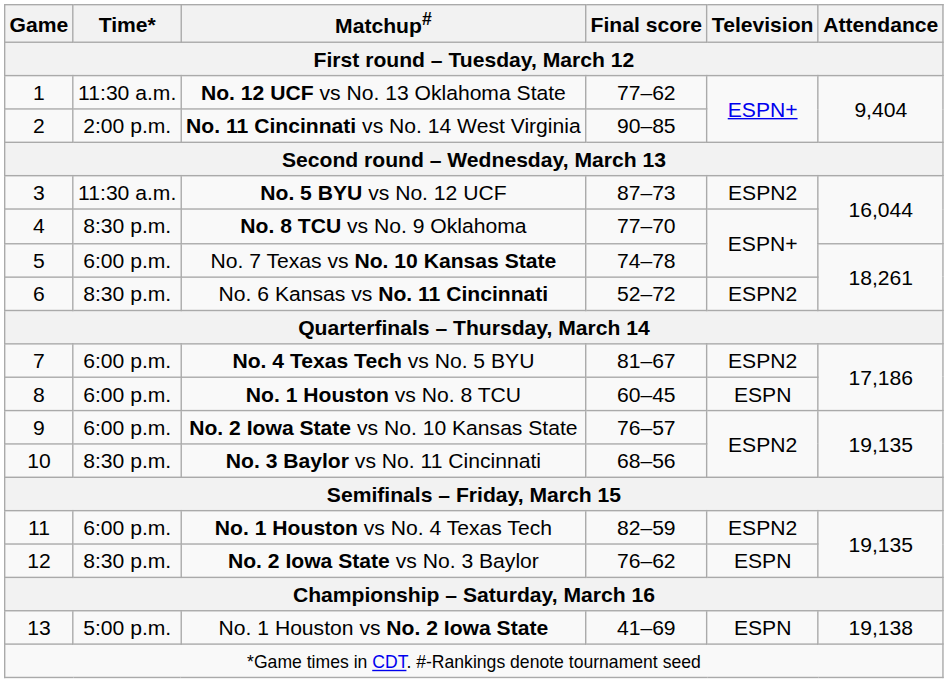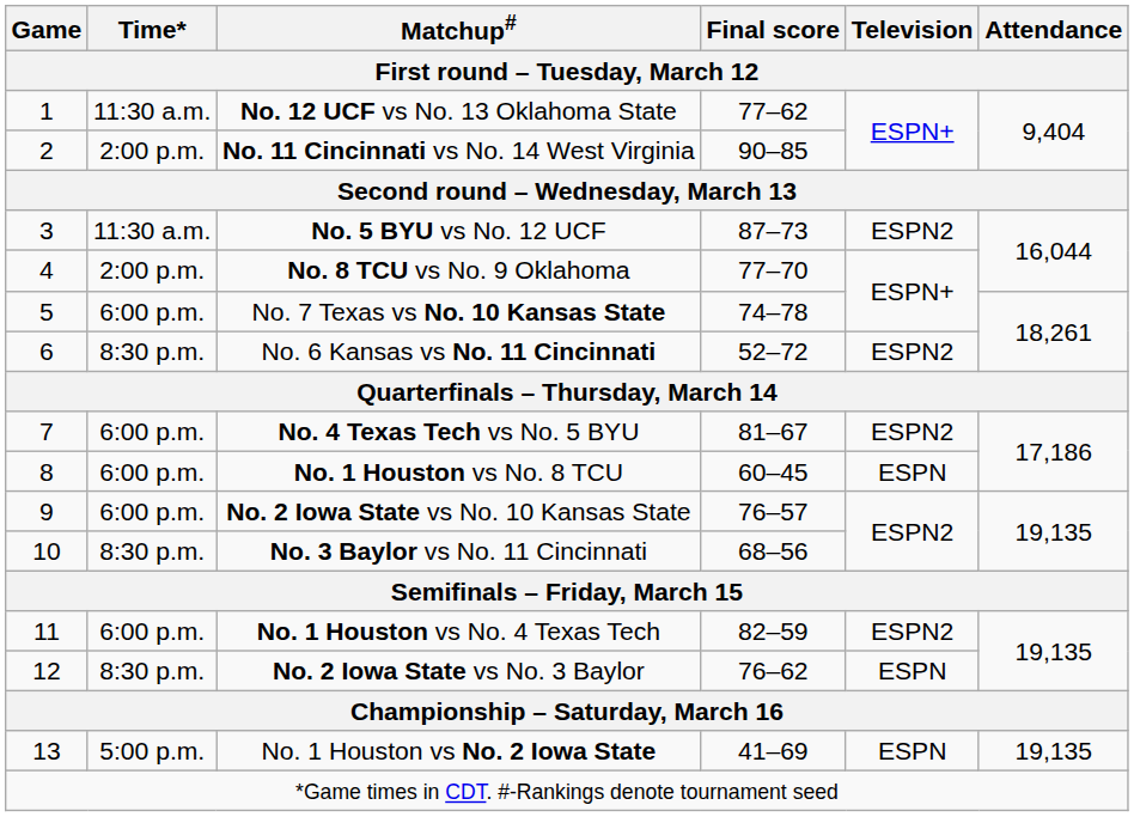No. 8 TCU vs No. 9 Oklahoma | Time*: 8:30 p.m. -> 2:00 p.m.
No. 1 Houston vs No. 2 Iowa State | Attendance: 19,138 -> 19,135
